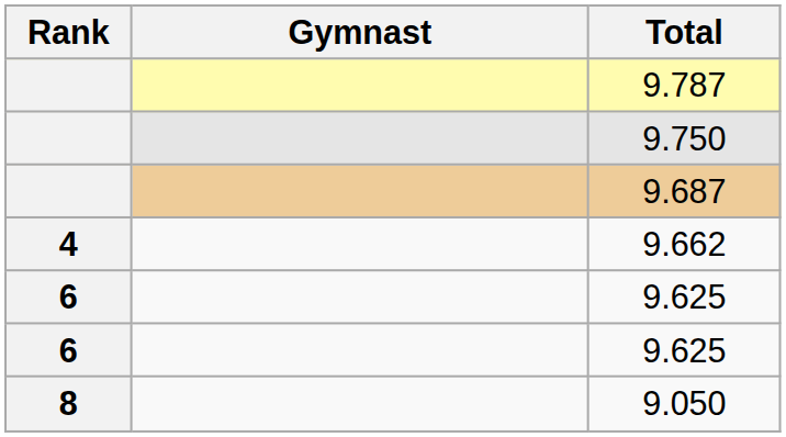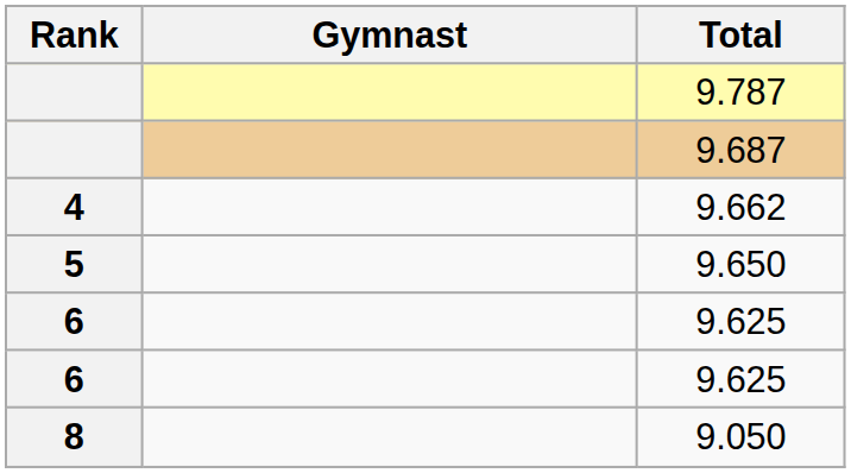- row: 9.750
+ row: 5 | 9.650
